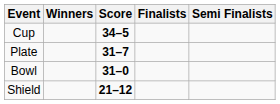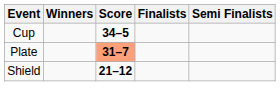Plate | Score: no background -> lightsalmon background
- row: Bowl | 31–0
